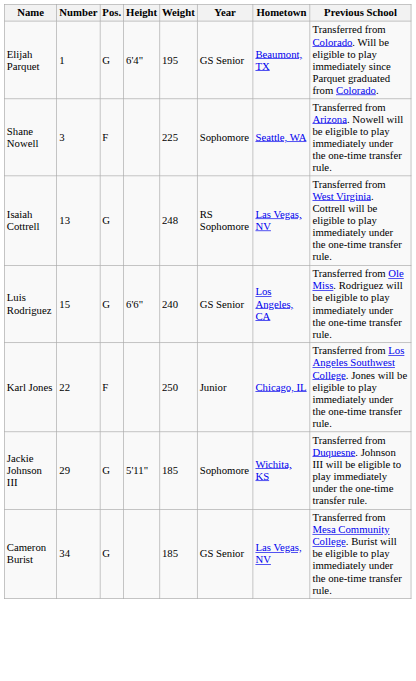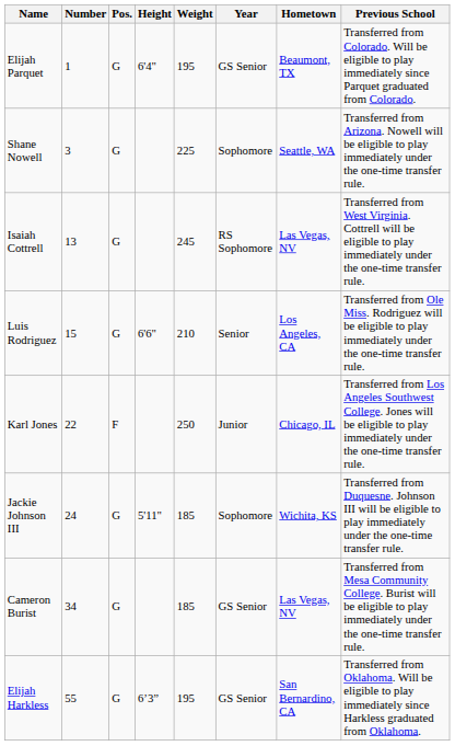Shane Nowell | Pos.: F -> G
Isaiah Cottrell | Weight: 248 -> 245
Luis Rodriguez | Weight: 240 -> 210
Luis Rodriguez | Year: GS Senior -> Senior
Jackie Johnson III | Number: 29 -> 24
+ row: Elijah Harkless | 55 | G | 6’3” | 195 | GS Senior | San Bernardino, CA | Transferred from Oklahoma. Will be eligible to play immediately since Harkless graduated from Oklahoma.
